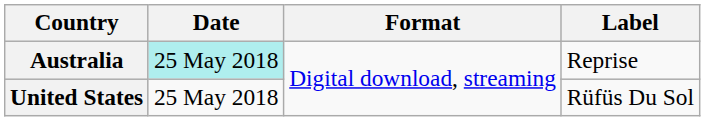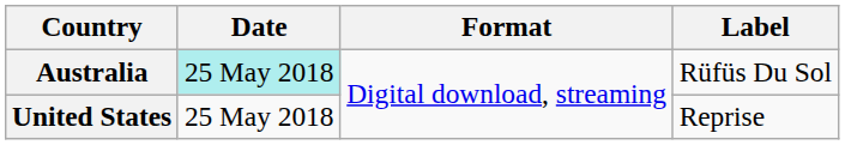Australia | Label: Reprise -> Rüfüs Du Sol
United States | Label: Rüfüs Du Sol -> Reprise
